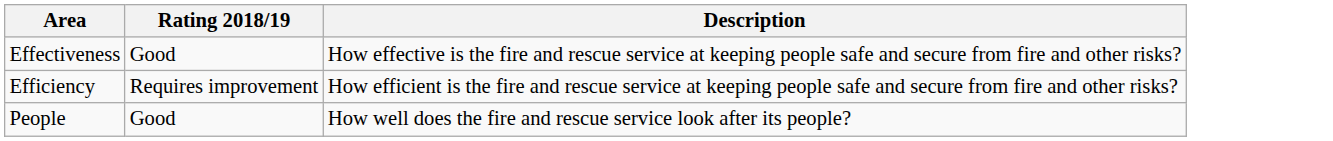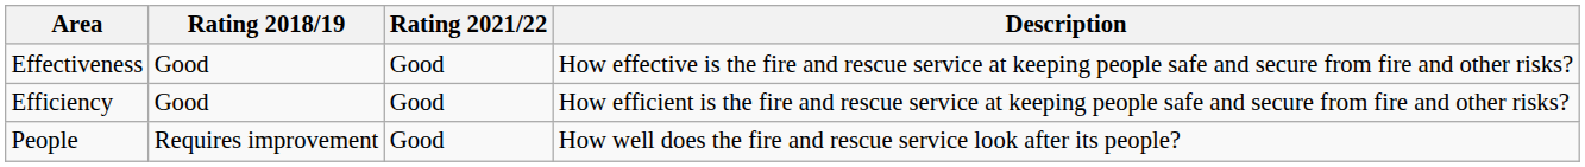+ column: Rating 2021/22 | Good | Good | Good
Efficiency | Rating 2018/19: Requires improvement -> Good
People | Rating 2018/19: Good -> Requires improvement
